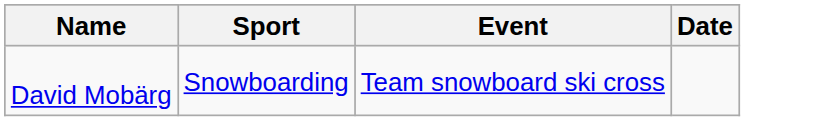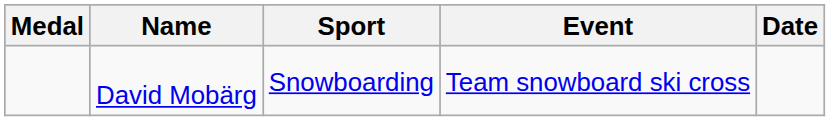+ column: Medal
